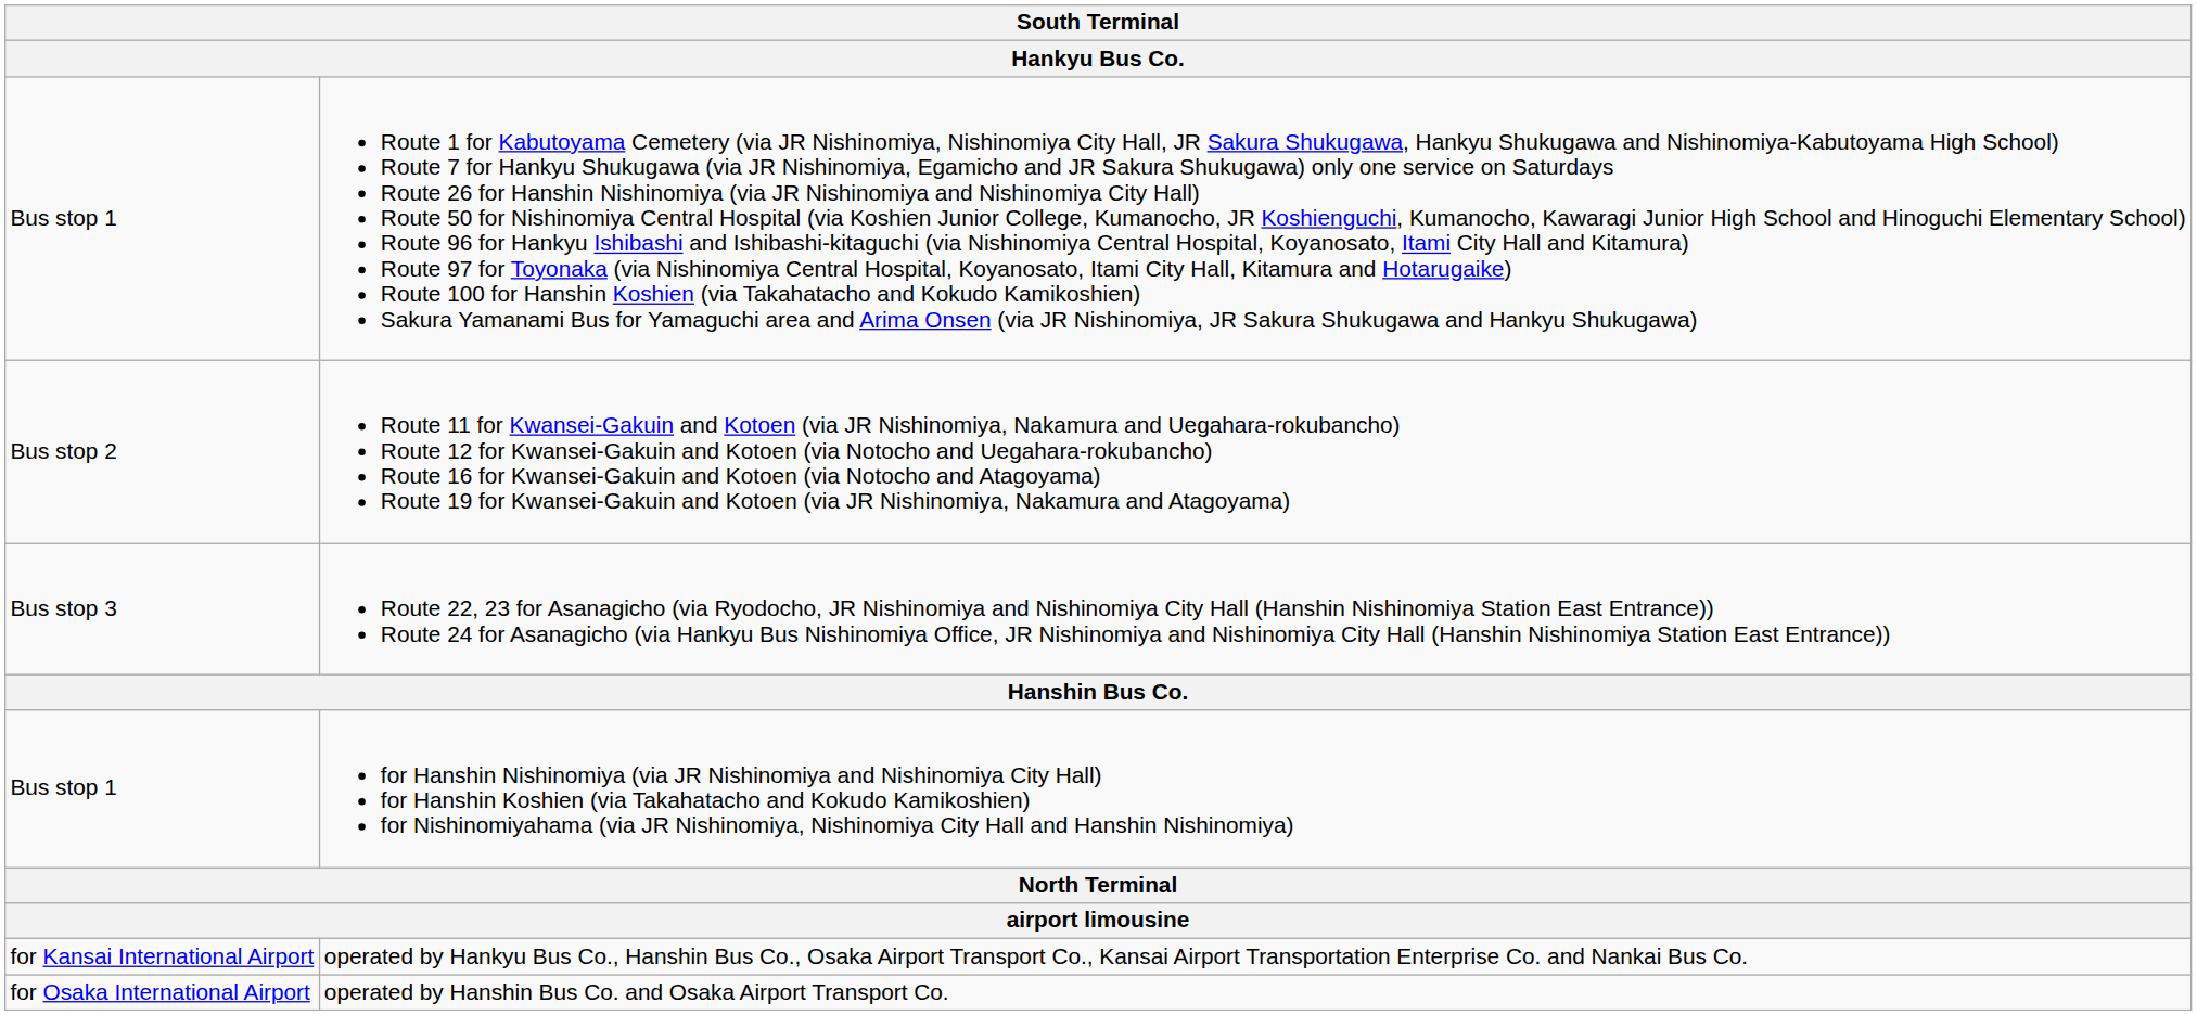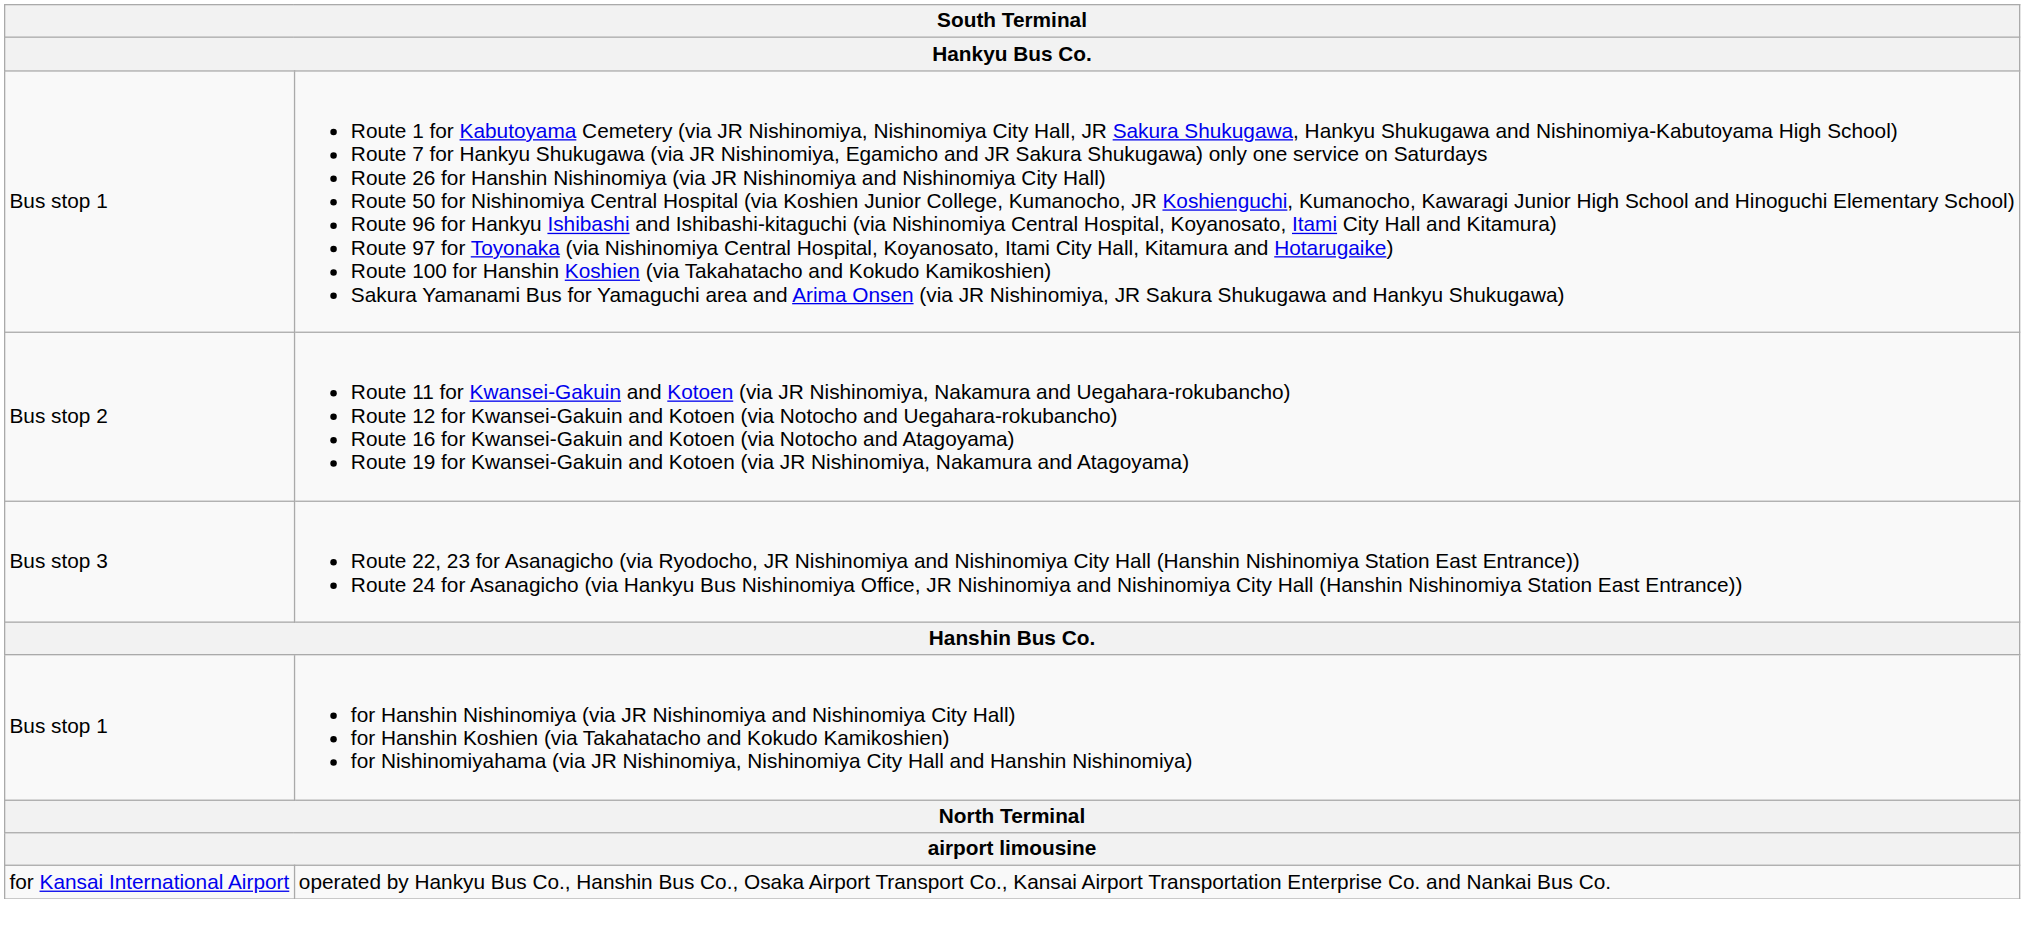- row: for Osaka International Airport | operated by Hanshin Bus Co. and Osaka Airport Transport Co.
